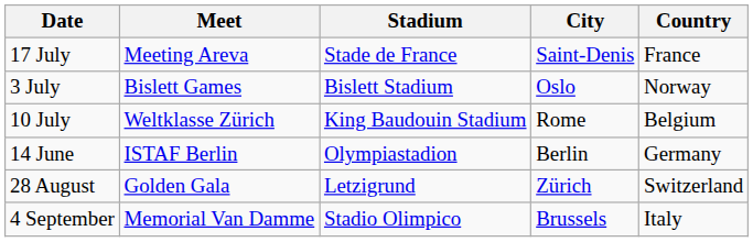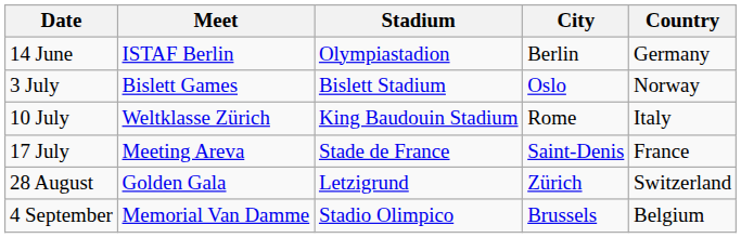rows swapped: 14 June <-> 17 July
10 July | Country: Belgium -> Italy
4 September | Country: Italy -> Belgium
